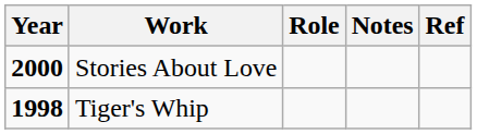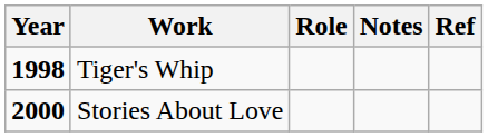rows swapped: Tiger's Whip <-> Stories About Love
